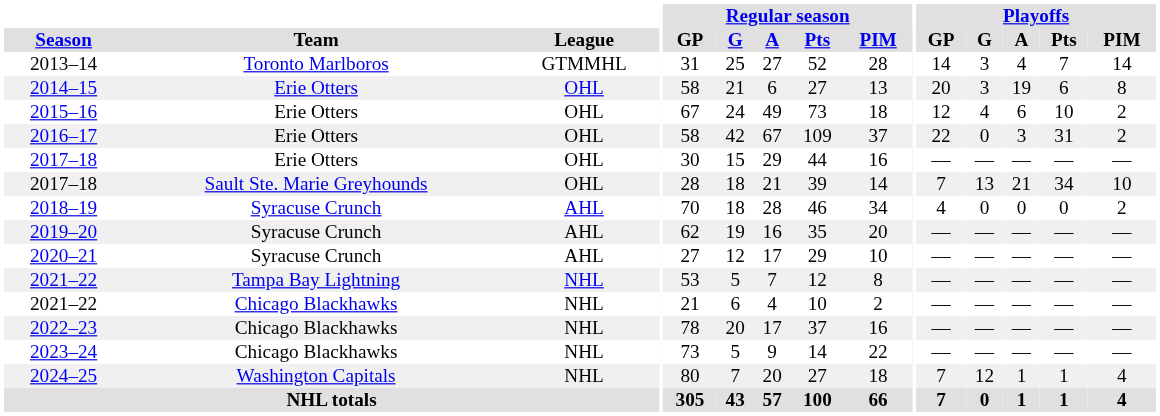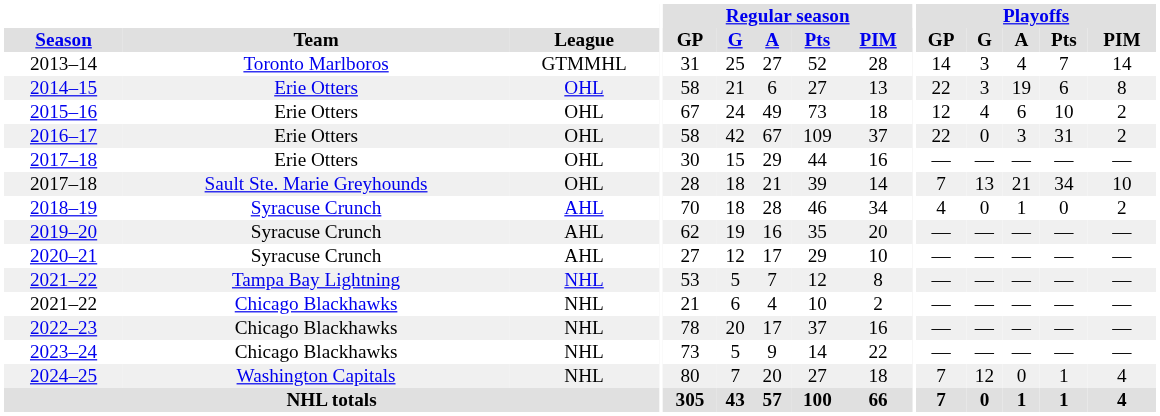2014–15 | Playoffs / GP: 20 -> 22
2018–19 | Playoffs / A: 0 -> 1
2024–25 | Playoffs / A: 1 -> 0
